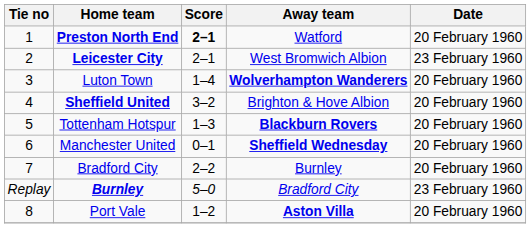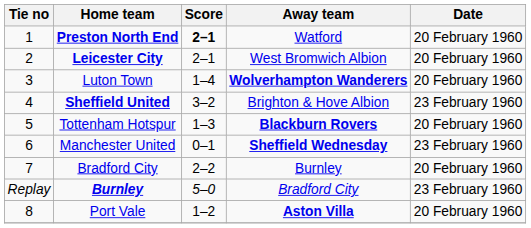Leicester City | Date: 23 February 1960 -> 20 February 1960
Sheffield United | Date: 20 February 1960 -> 23 February 1960
Manchester United | Date: 20 February 1960 -> 23 February 1960
